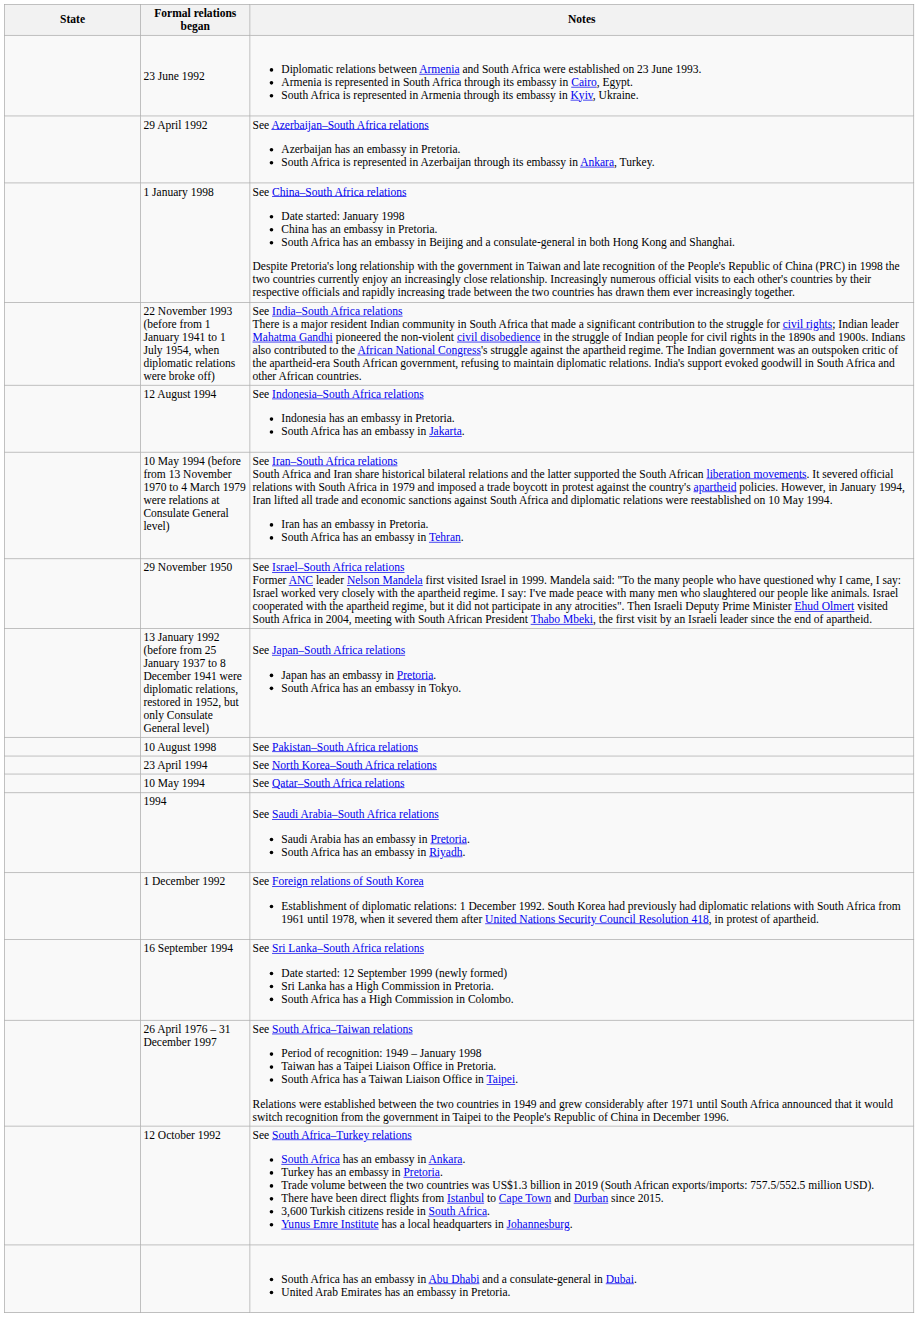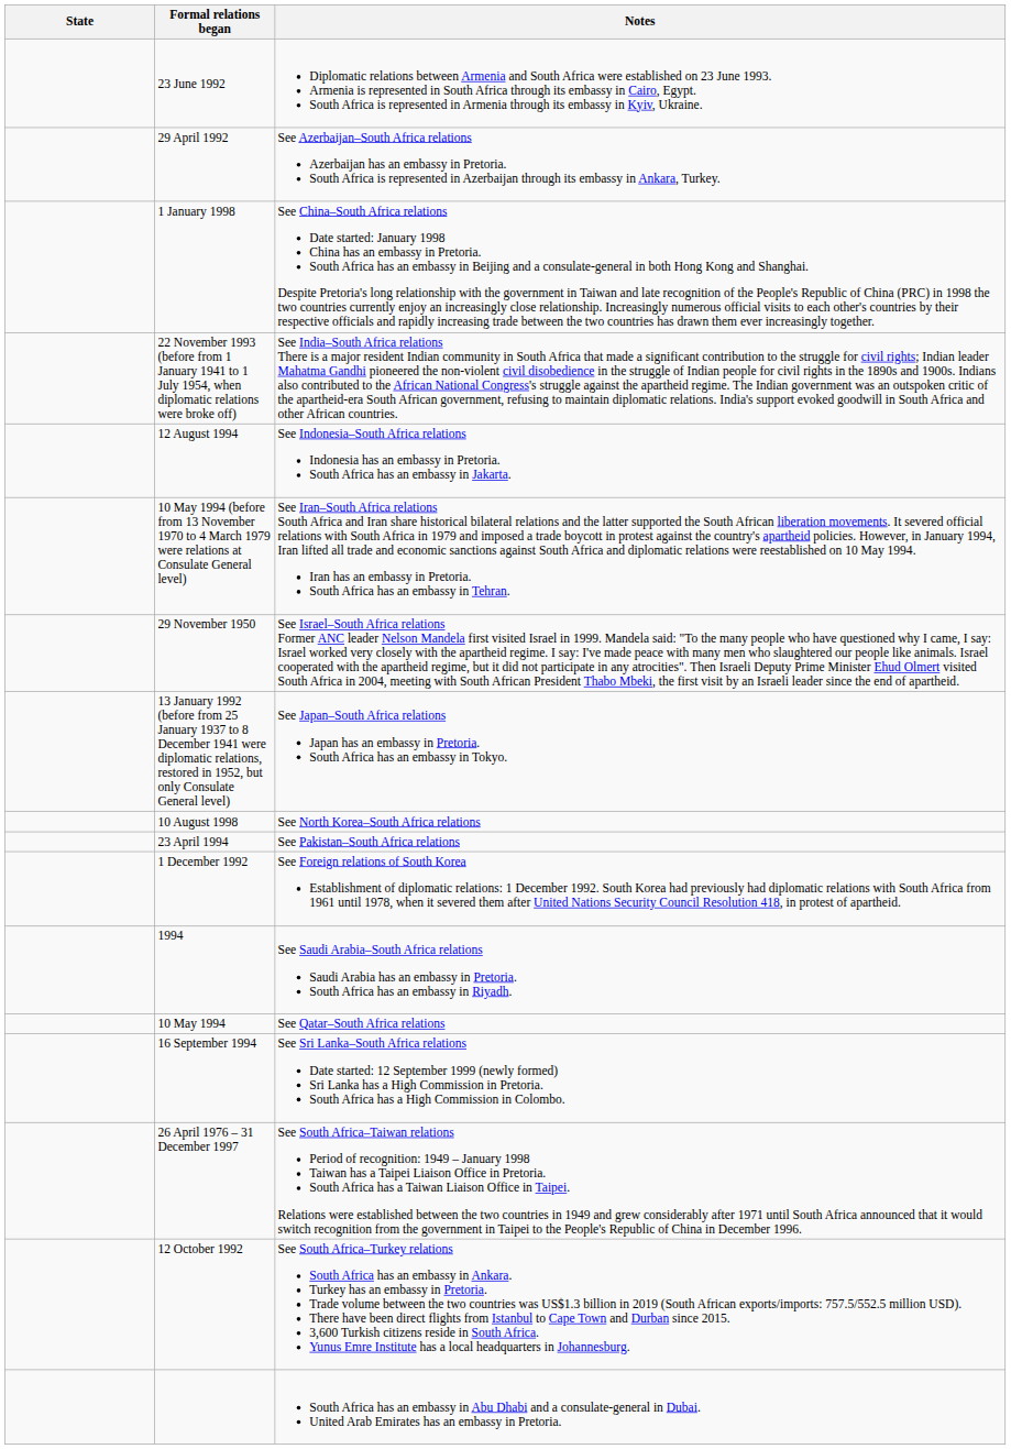10 August 1998 | Notes: See Pakistan–South Africa relations -> See North Korea–South Africa relations
23 April 1994 | Notes: See North Korea–South Africa relations -> See Pakistan–South Africa relations
rows swapped: 10 May 1994 <-> 1 December 1992
